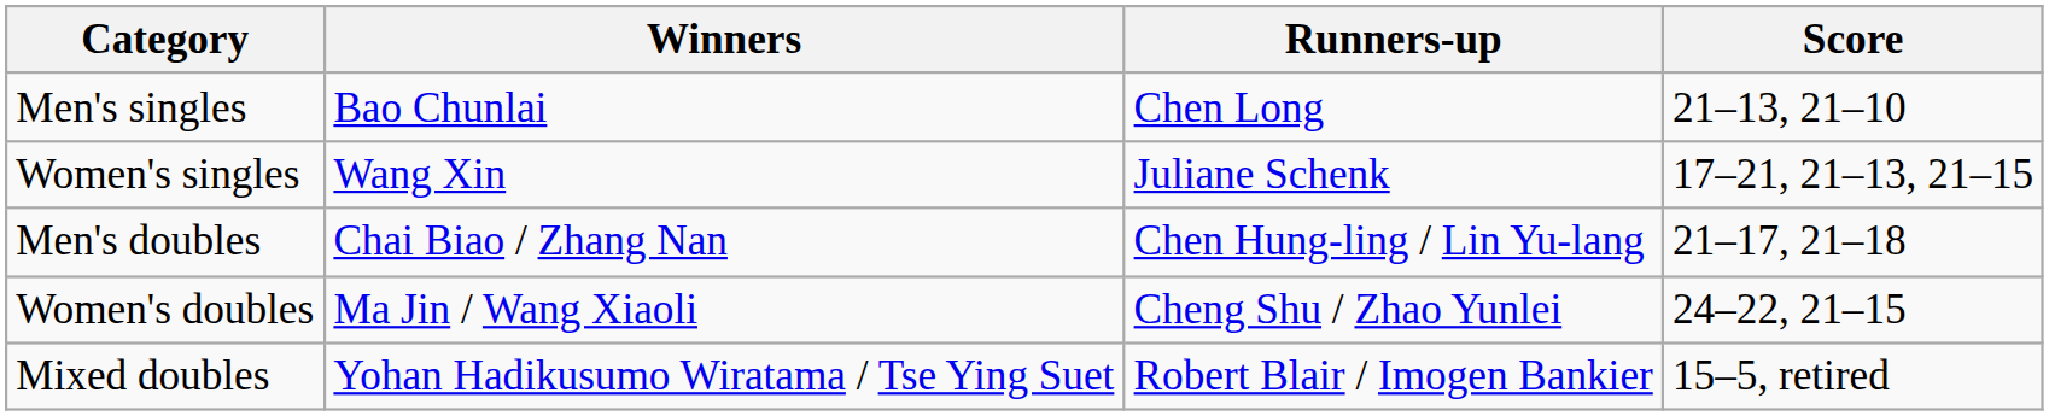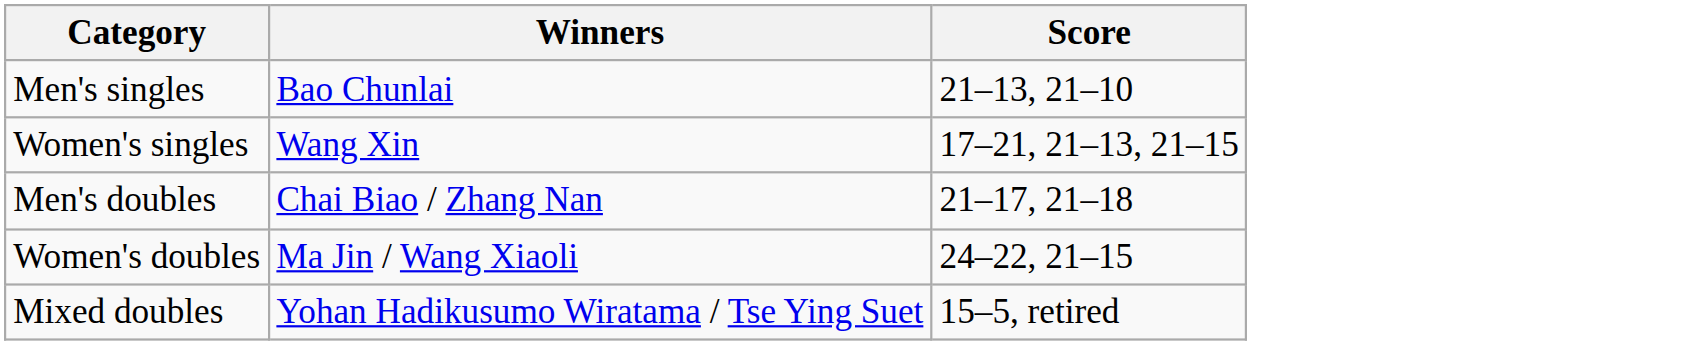- column: Runners-up | Chen Long | Juliane Schenk | Chen Hung-ling / Lin Yu-lang | Cheng Shu / Zhao Yunlei | Robert Blair / Imogen Bankier
